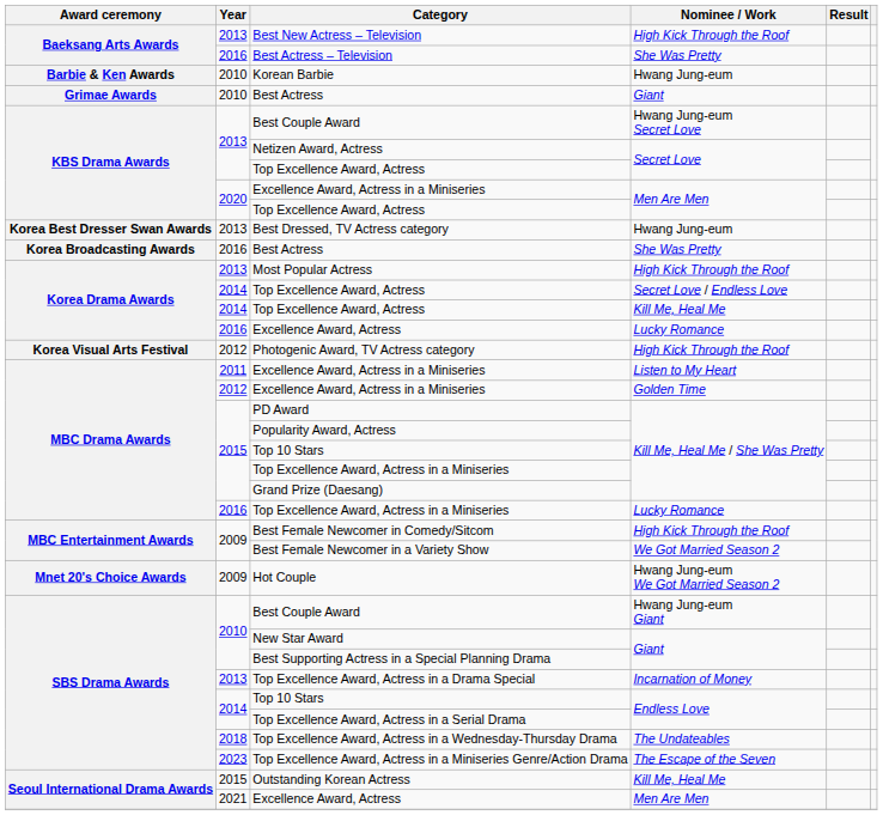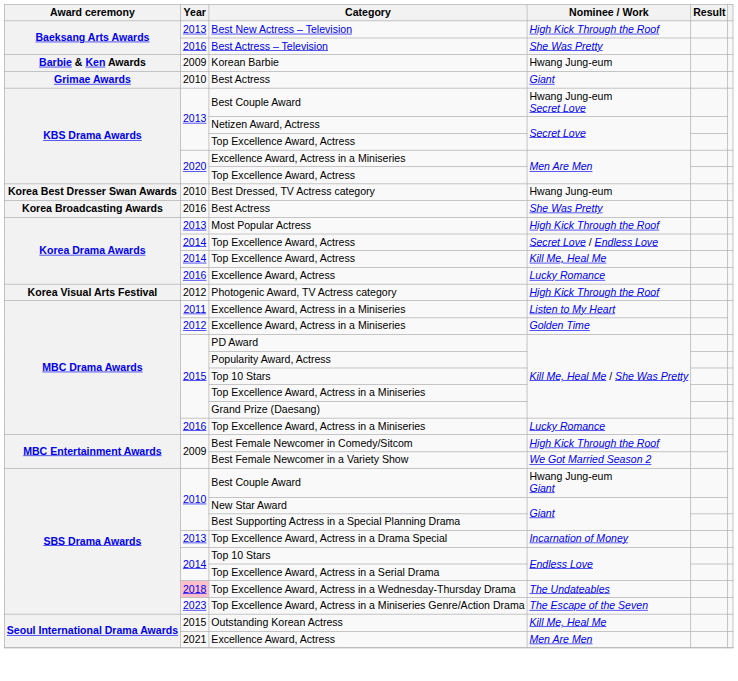Korean Barbie | Year: 2010 -> 2009
Best Dressed, TV Actress category | Year: 2013 -> 2010
- row: Mnet 20's Choice Awards | 2009 | Hot Couple | Hwang Jung-eum We Got Married Season 2
Top Excellence Award, Actress in a Wednesday-Thursday Drama | Year: no background -> pink background
